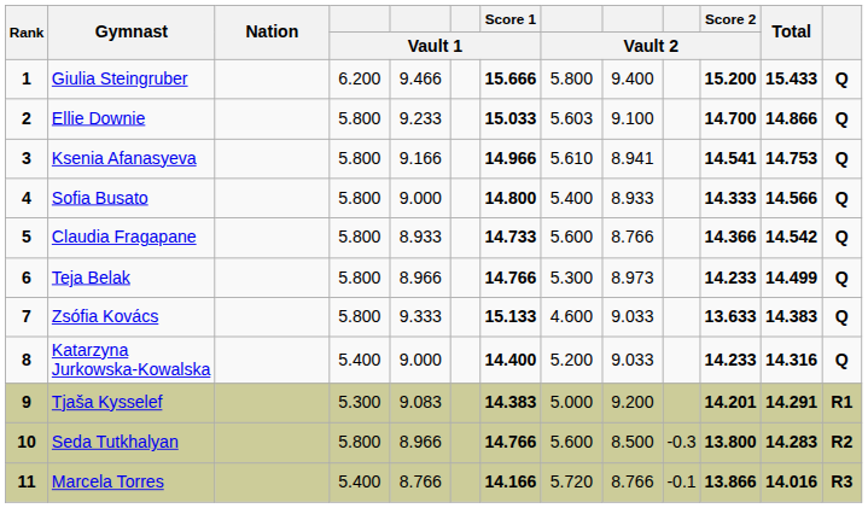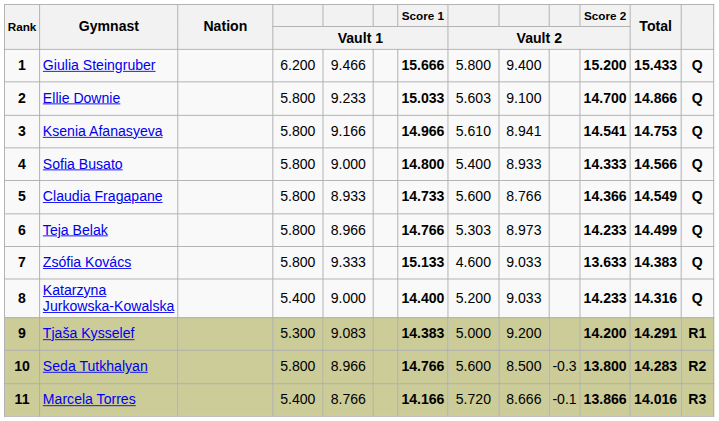Claudia Fragapane | Total: 14.542 -> 14.549
Teja Belak | column 8: 5.300 -> 5.303
Tjaša Kysselef | Score 2 / Vault 2: 14.201 -> 14.200
Marcela Torres | column 9: 8.766 -> 8.666
